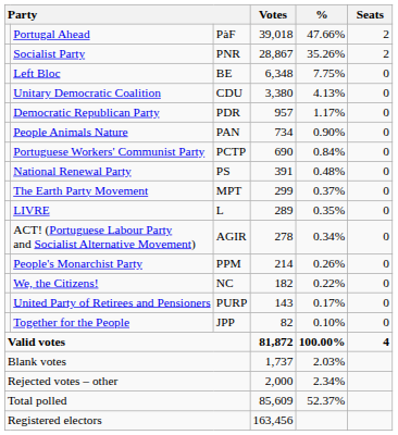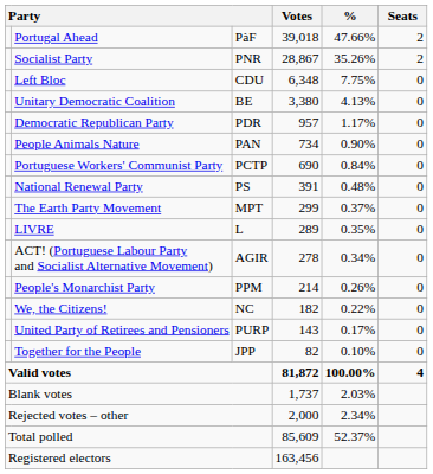Left Bloc | column 3: BE -> CDU
Unitary Democratic Coalition | column 3: CDU -> BE
